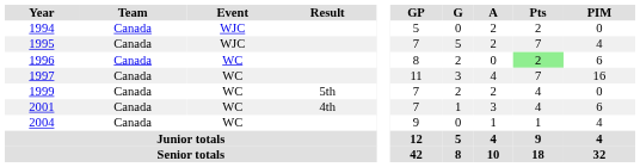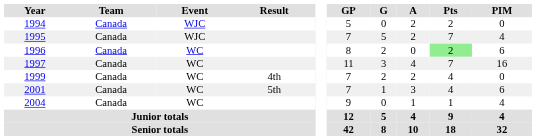1999 | Result: 5th -> 4th
2001 | Result: 4th -> 5th
